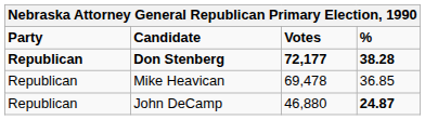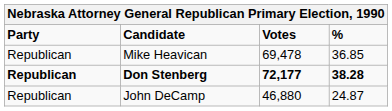rows swapped: Don Stenberg <-> Mike Heavican
John DeCamp | %: bold -> normal
